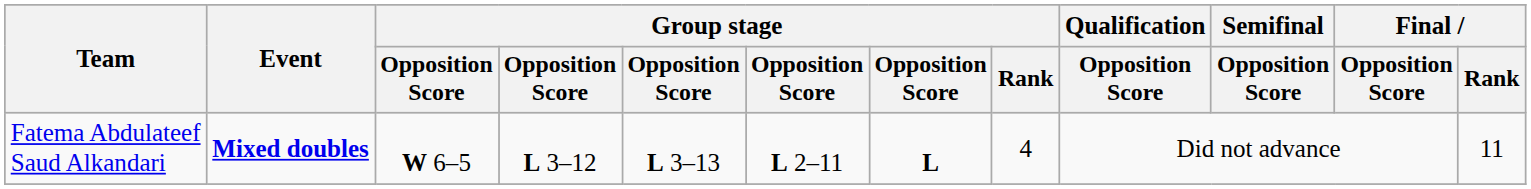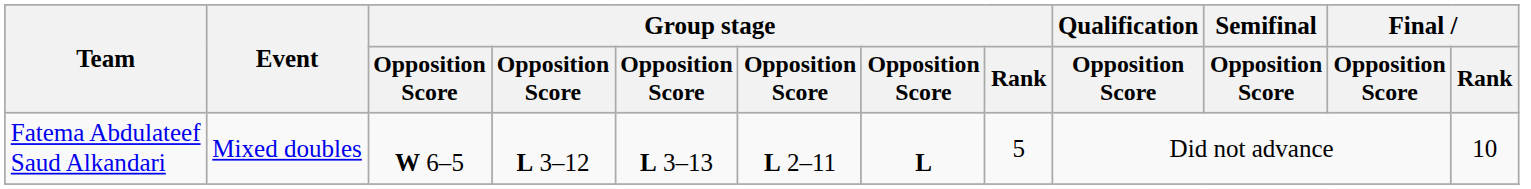Fatema Abdulateef Saud Alkandari | Event: bold -> normal
Fatema Abdulateef Saud Alkandari | Group stage / Rank: 4 -> 5
Fatema Abdulateef Saud Alkandari | Final / Rank: 11 -> 10
